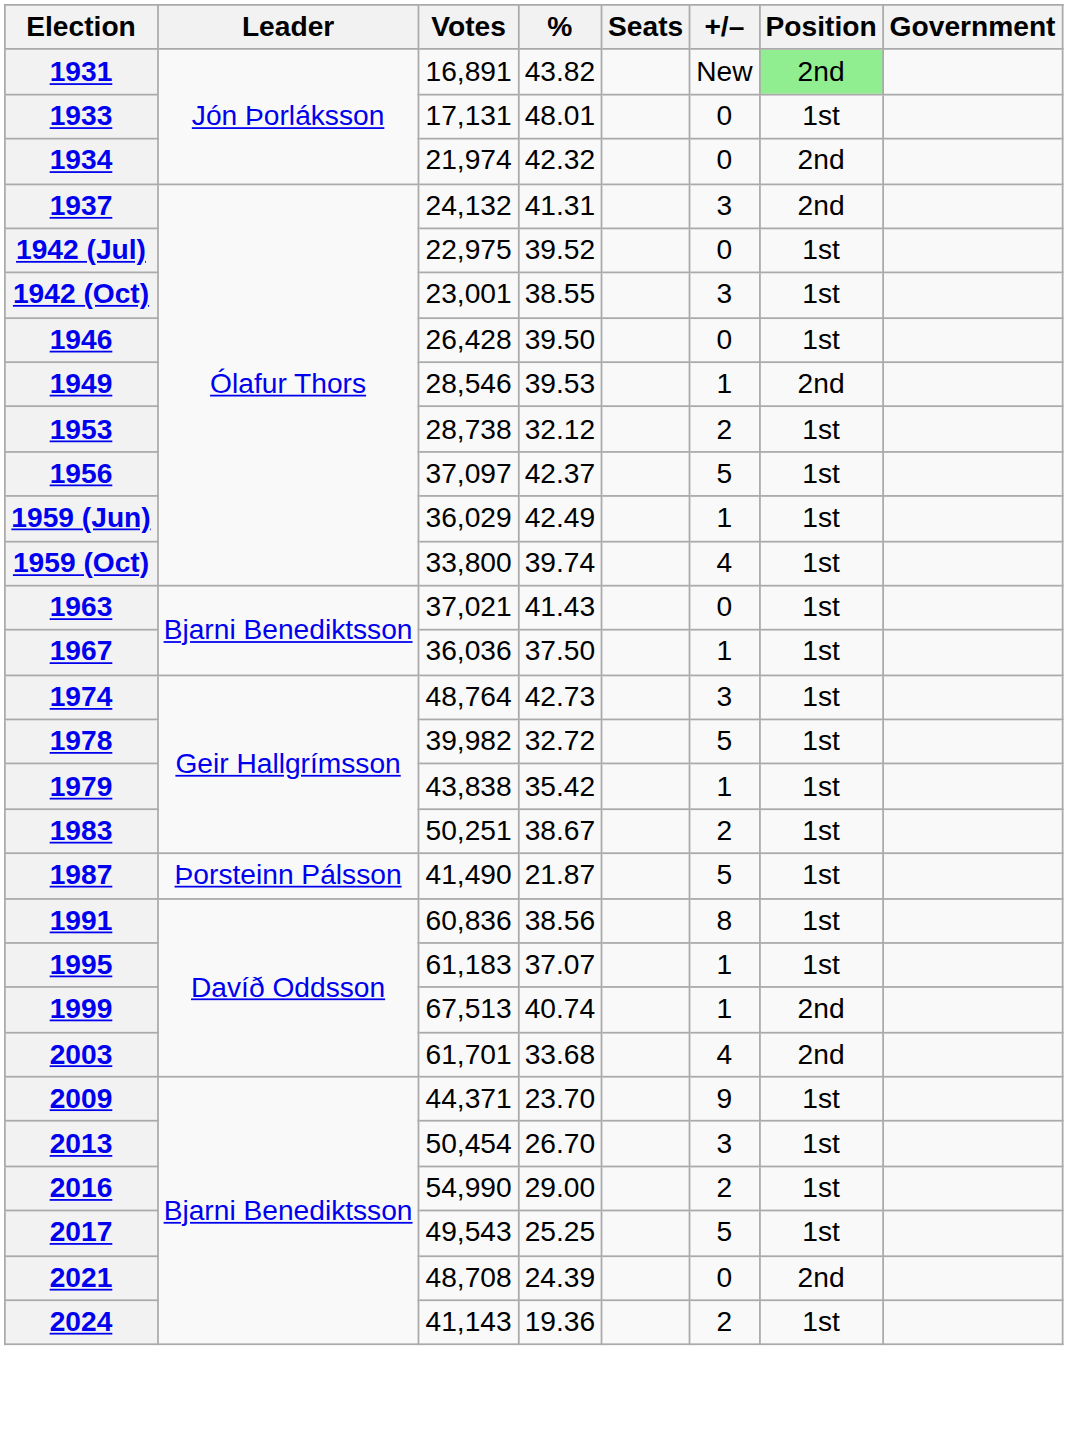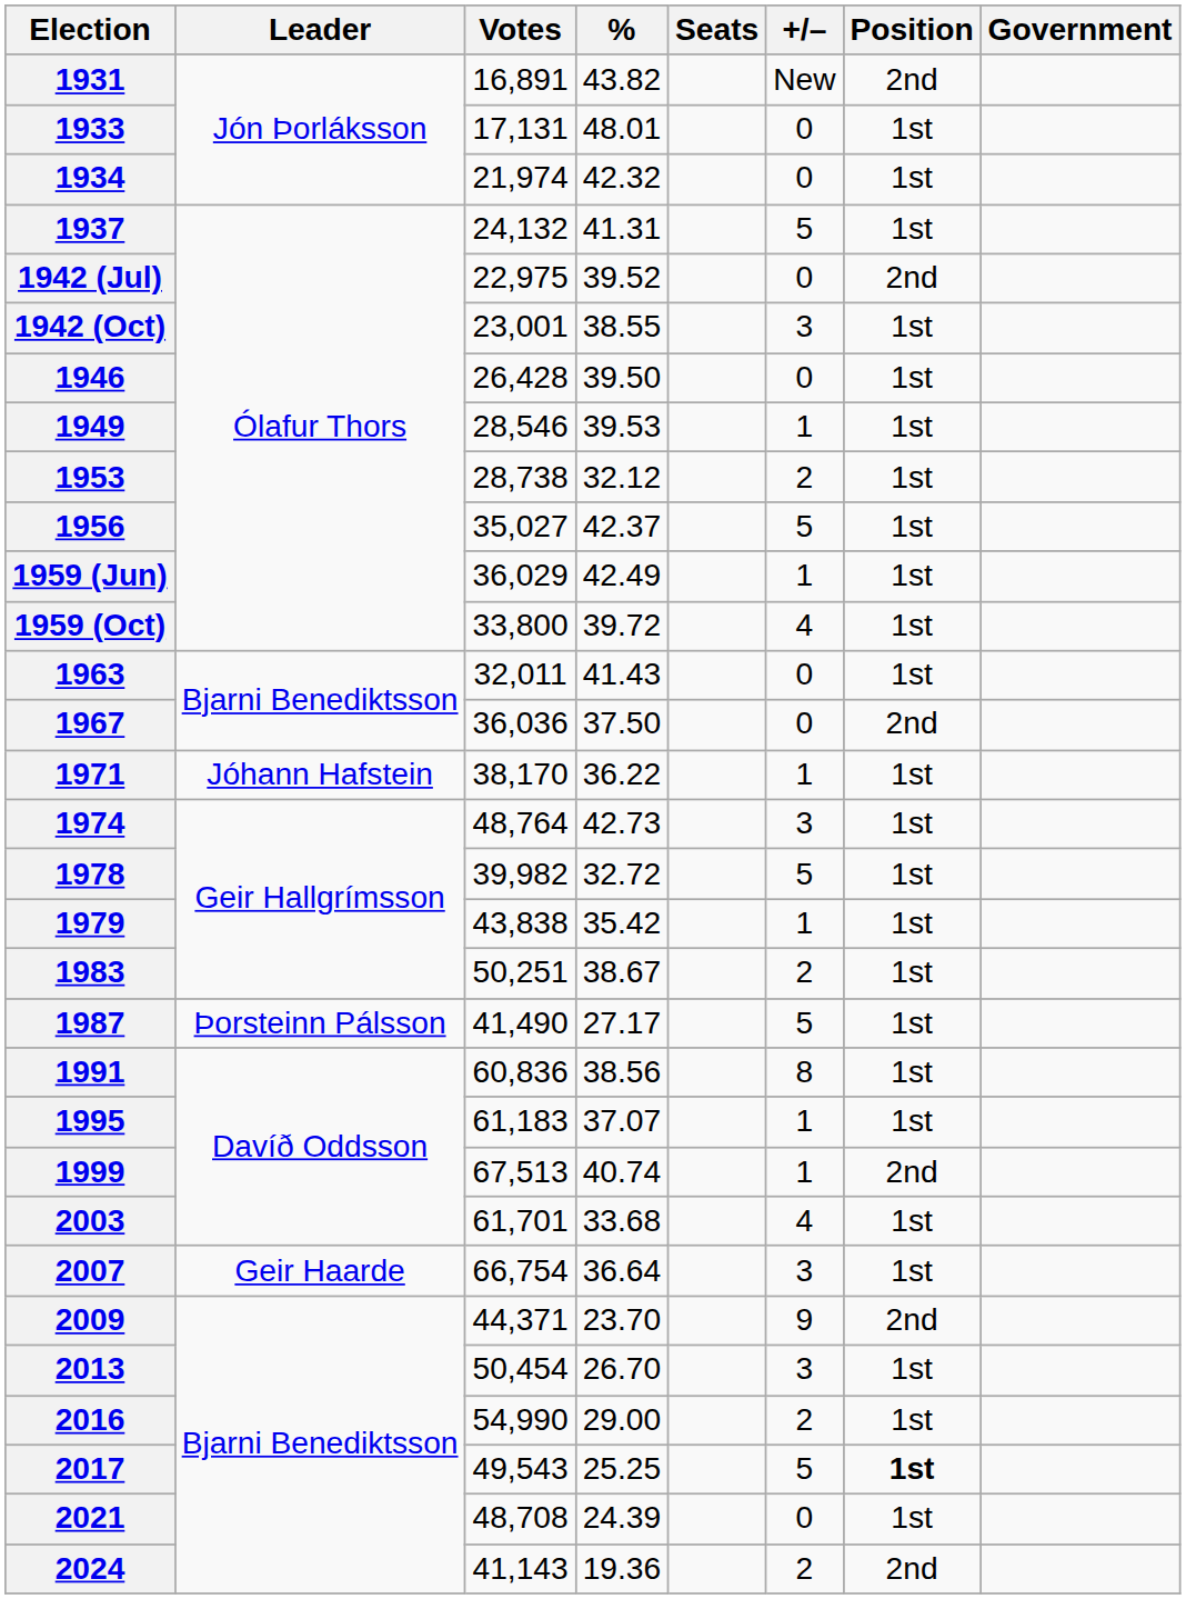1931 | Position: lightgreen background -> no background
1934 | Position: 2nd -> 1st
1937 | +/–: 3 -> 5
1937 | Position: 2nd -> 1st
1942 (Jul) | Position: 1st -> 2nd
1949 | Position: 2nd -> 1st
1956 | Votes: 37,097 -> 35,027
1959 (Oct) | %: 39.74 -> 39.72
1963 | Votes: 37,021 -> 32,011
1967 | +/–: 1 -> 0
1967 | Position: 1st -> 2nd
+ row: 1971 | Jóhann Hafstein | 38,170 | 36.22 | 1 | 1st
1987 | %: 21.87 -> 27.17
2003 | Position: 2nd -> 1st
+ row: 2007 | Geir Haarde | 66,754 | 36.64 | 3 | 1st
2009 | Position: 1st -> 2nd
2017 | Position: normal -> bold
2021 | Position: 2nd -> 1st
2024 | Position: 1st -> 2nd
